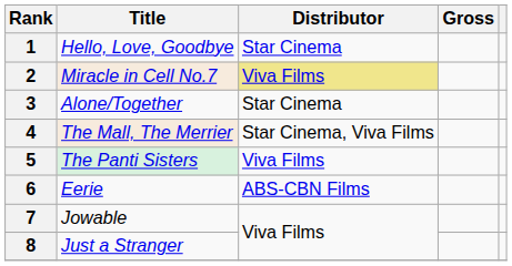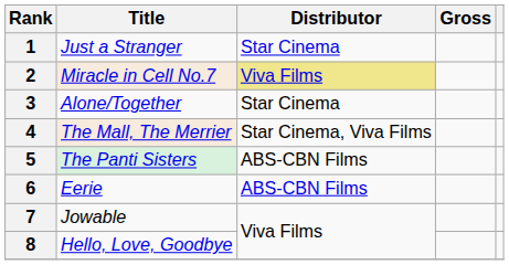1 | Title: Hello, Love, Goodbye -> Just a Stranger
5 | Distributor: Viva Films -> ABS-CBN Films
8 | Title: Just a Stranger -> Hello, Love, Goodbye
